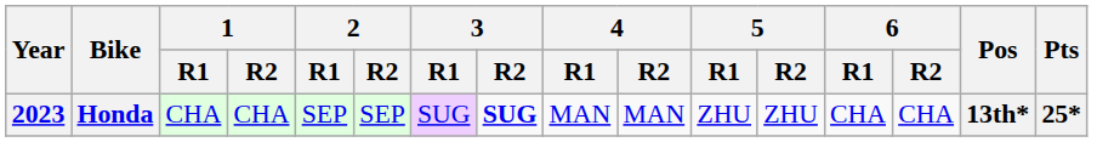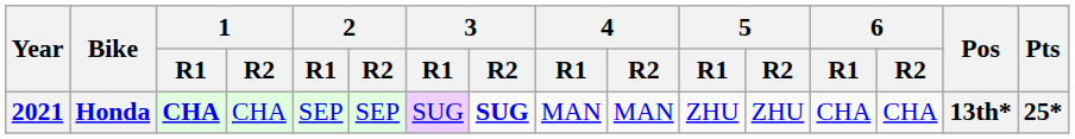Honda | Year: 2023 -> 2021
Honda | 1 / R1: normal -> bold
